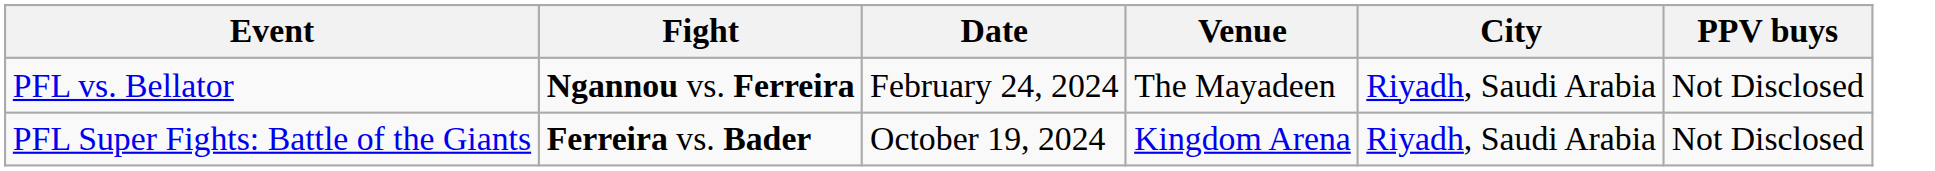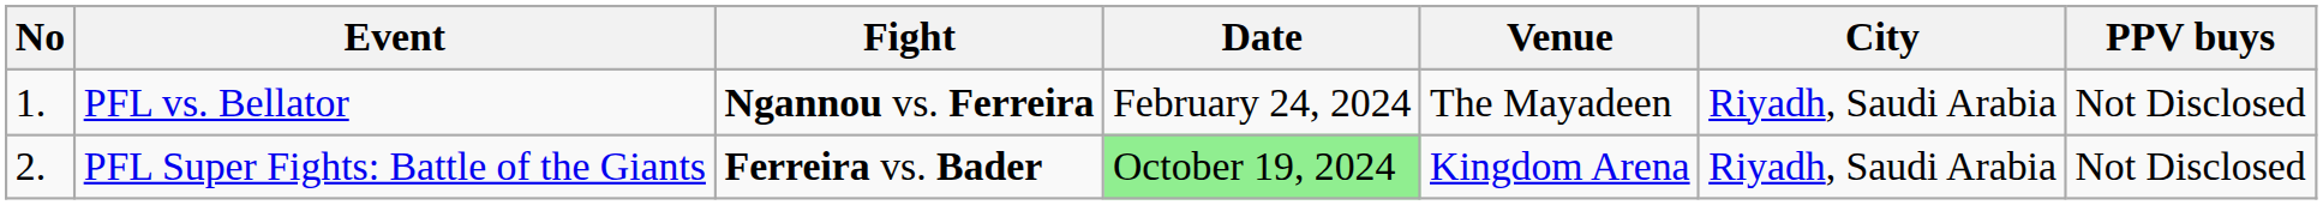+ column: No | 1. | 2.
PFL Super Fights: Battle of the Giants | Date: no background -> lightgreen background
